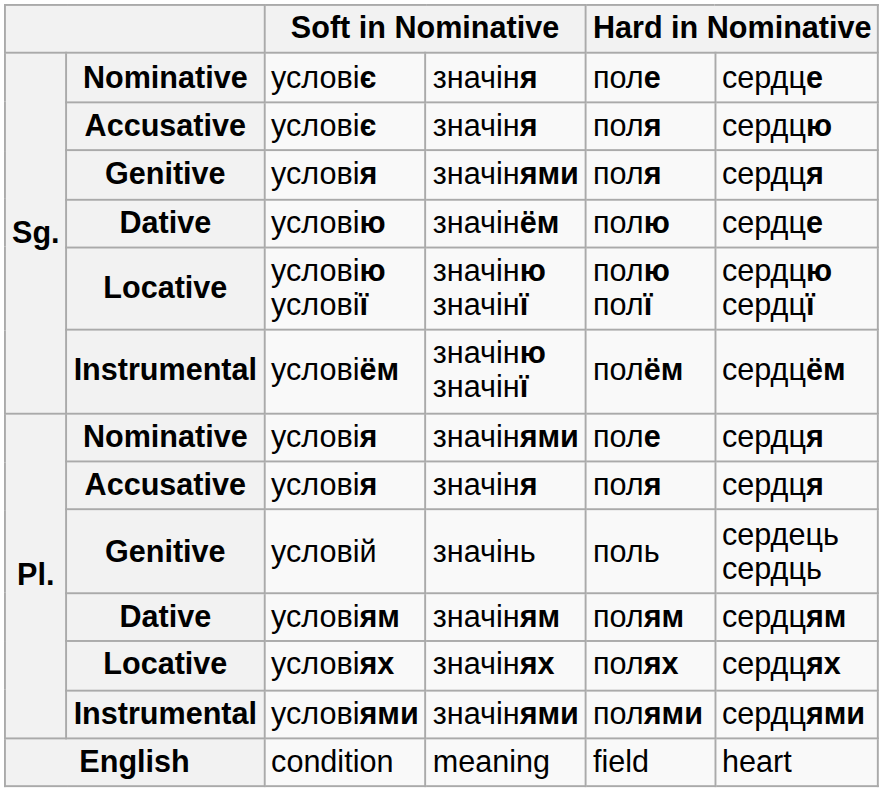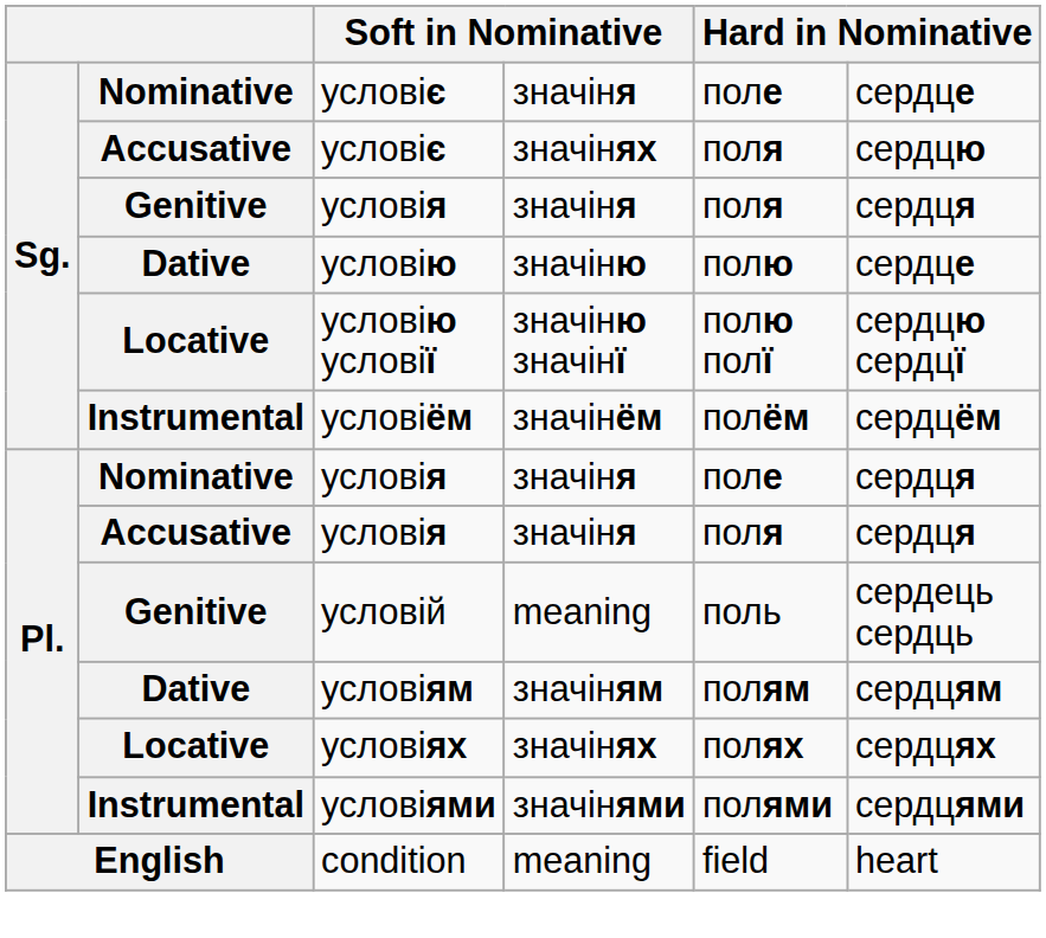Accusative / условіє | column 4: значіня -> значінях
Genitive / условія | column 4: значінями -> значіня
условію | column 4: значінём -> значіню
условіём | column 4: значіню значінї -> значінём
Nominative / условія | column 4: значінями -> значіня
условій | column 4: значінь -> meaning
